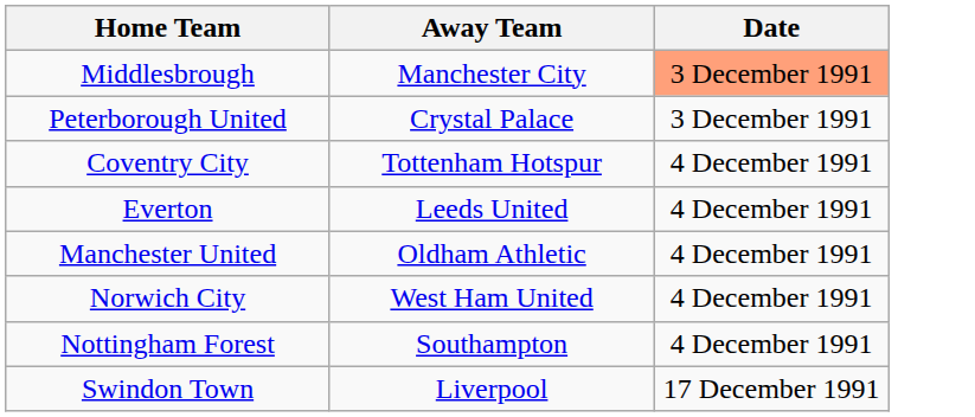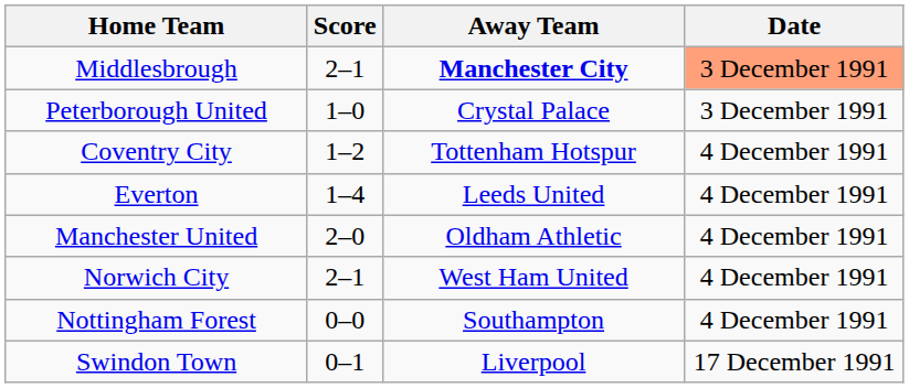+ column: Score | 2–1 | 1–0 | 1–2 | 1–4 | 2–0 | 2–1 | 0–0 | 0–1
Middlesbrough | Away Team: normal -> bold
